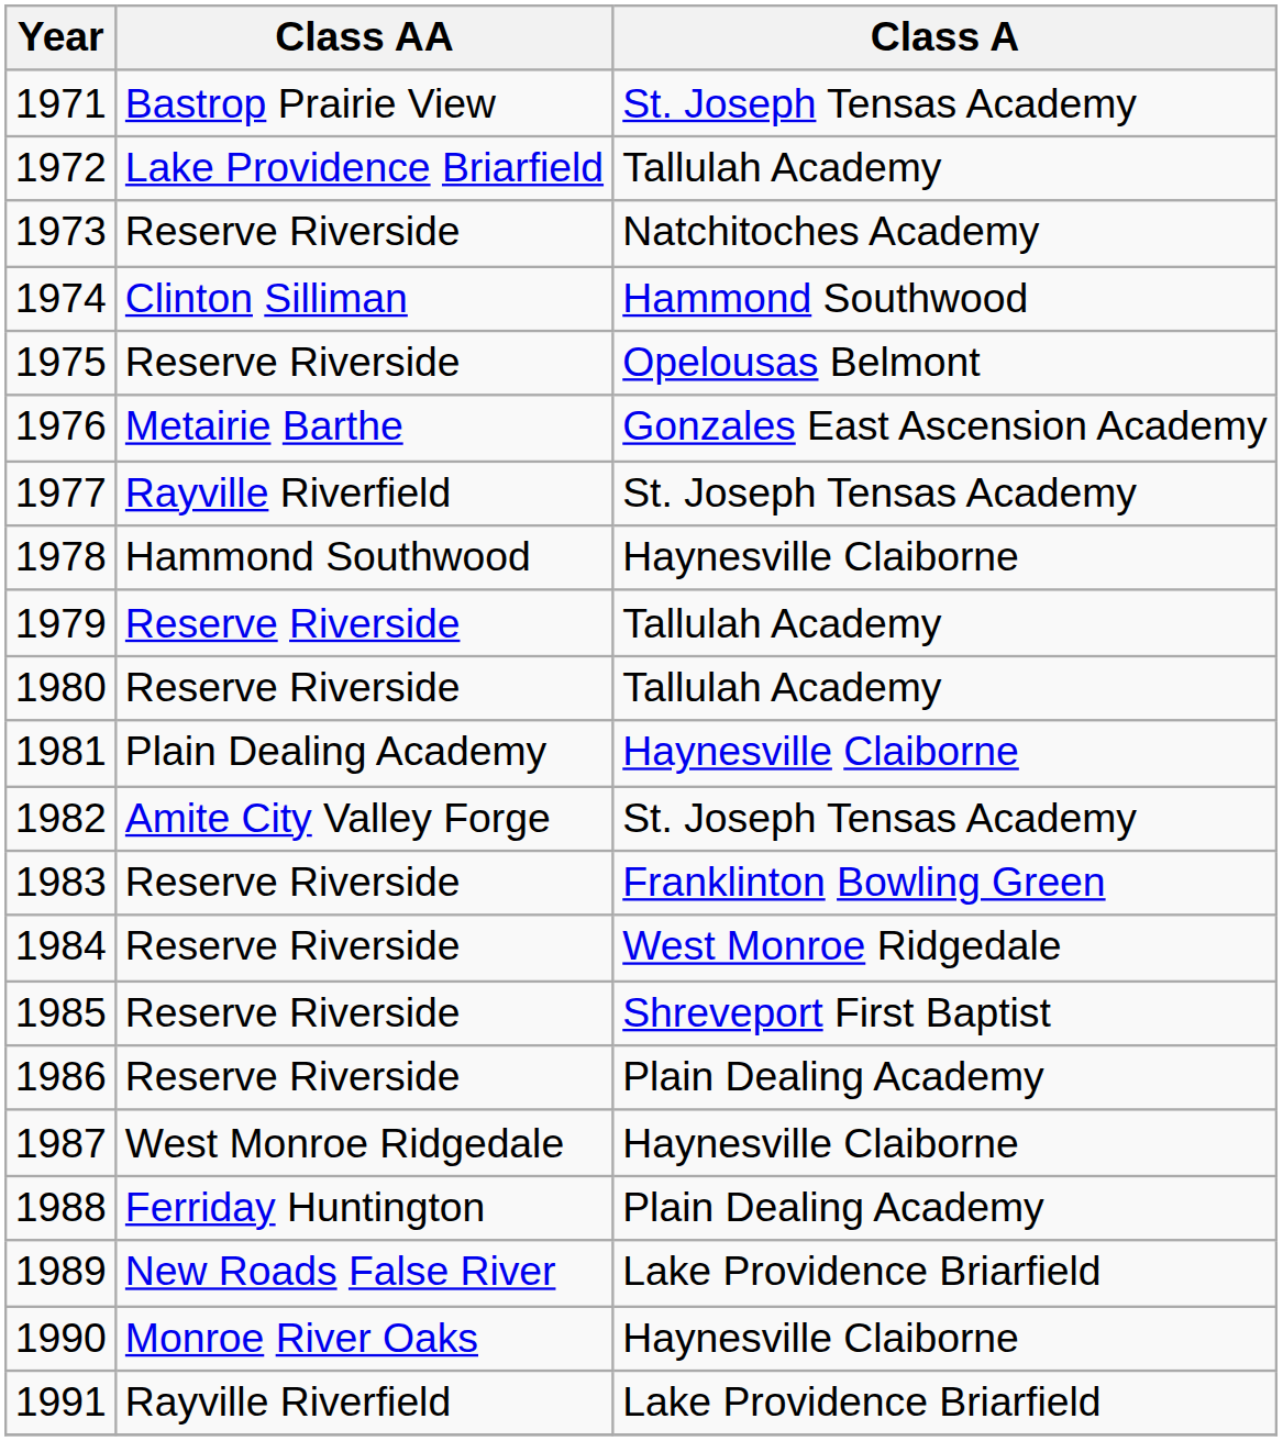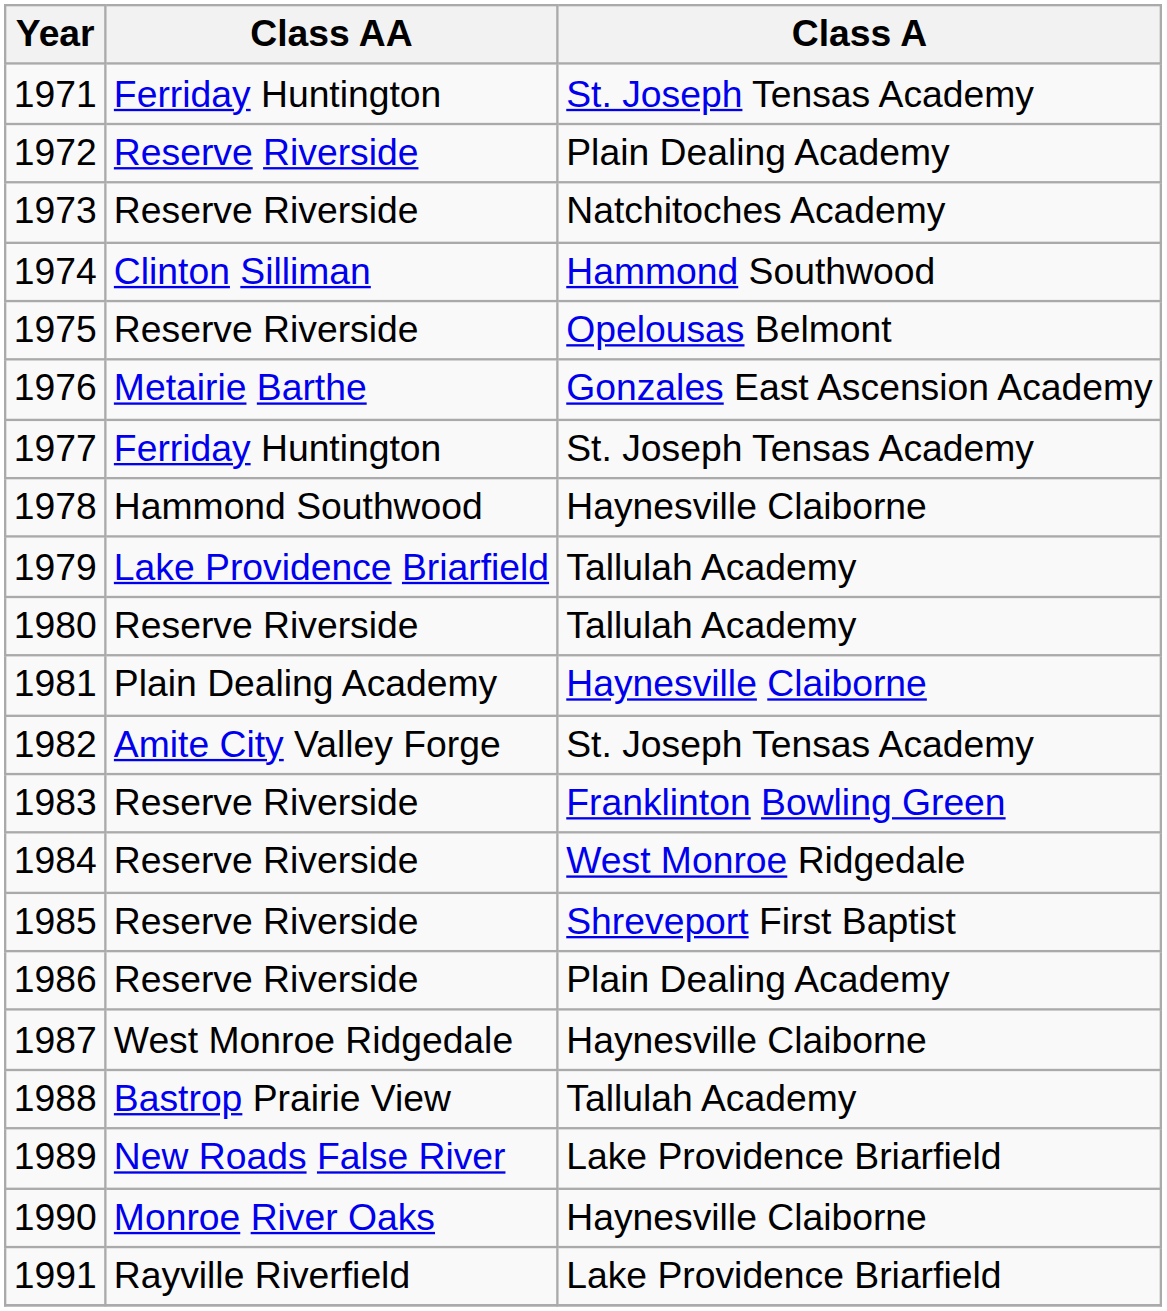1971 | Class AA: Bastrop Prairie View -> Ferriday Huntington
1972 | Class AA: Lake Providence Briarfield -> Reserve Riverside
1972 | Class A: Tallulah Academy -> Plain Dealing Academy
1977 | Class AA: Rayville Riverfield -> Ferriday Huntington
1979 | Class AA: Reserve Riverside -> Lake Providence Briarfield
1988 | Class AA: Ferriday Huntington -> Bastrop Prairie View
1988 | Class A: Plain Dealing Academy -> Tallulah Academy
